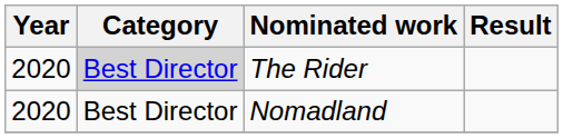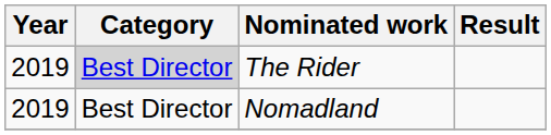The Rider | Year: 2020 -> 2019
Nomadland | Year: 2020 -> 2019
